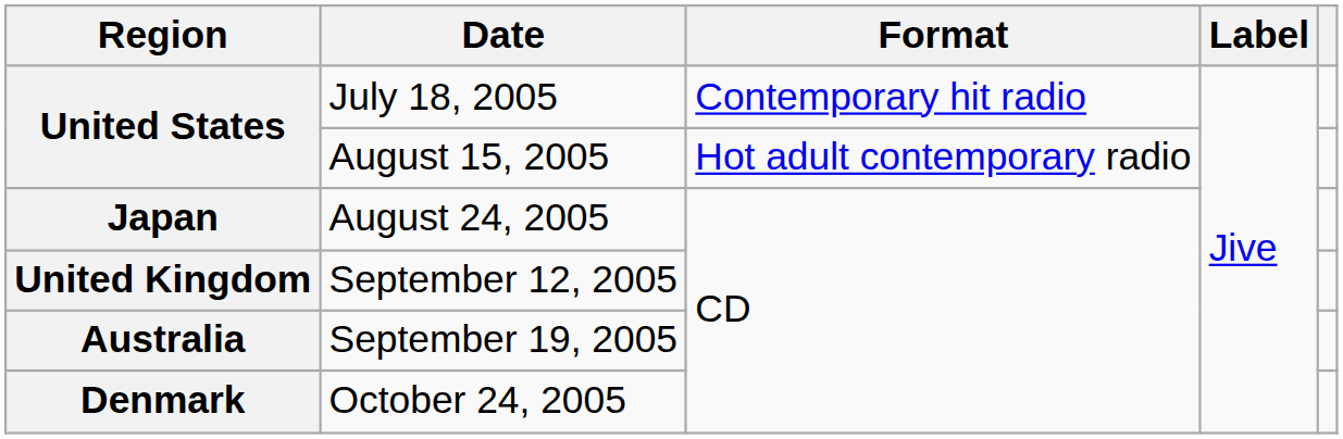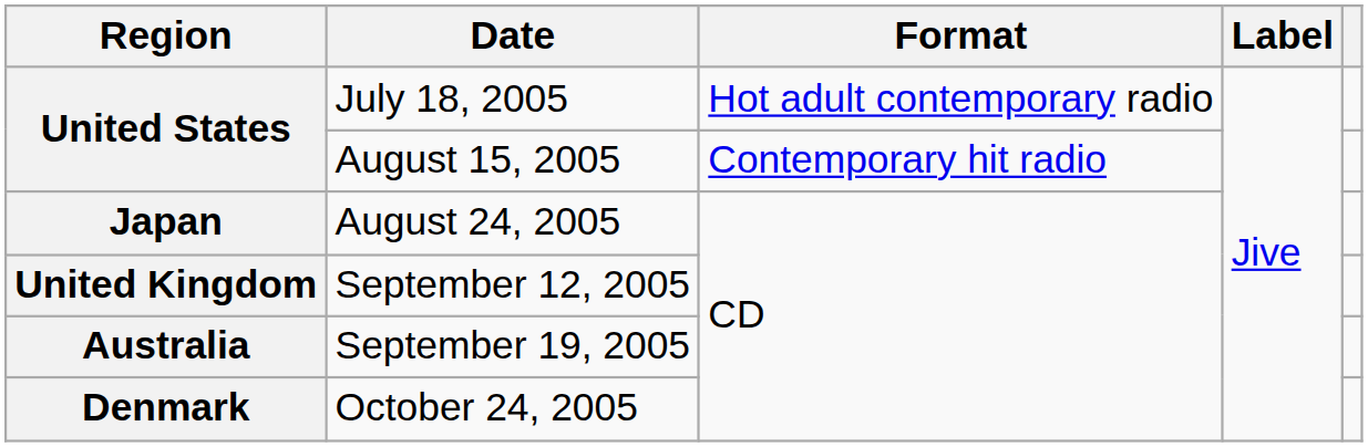July 18, 2005 | Format: Contemporary hit radio -> Hot adult contemporary radio
August 15, 2005 | Format: Hot adult contemporary radio -> Contemporary hit radio
